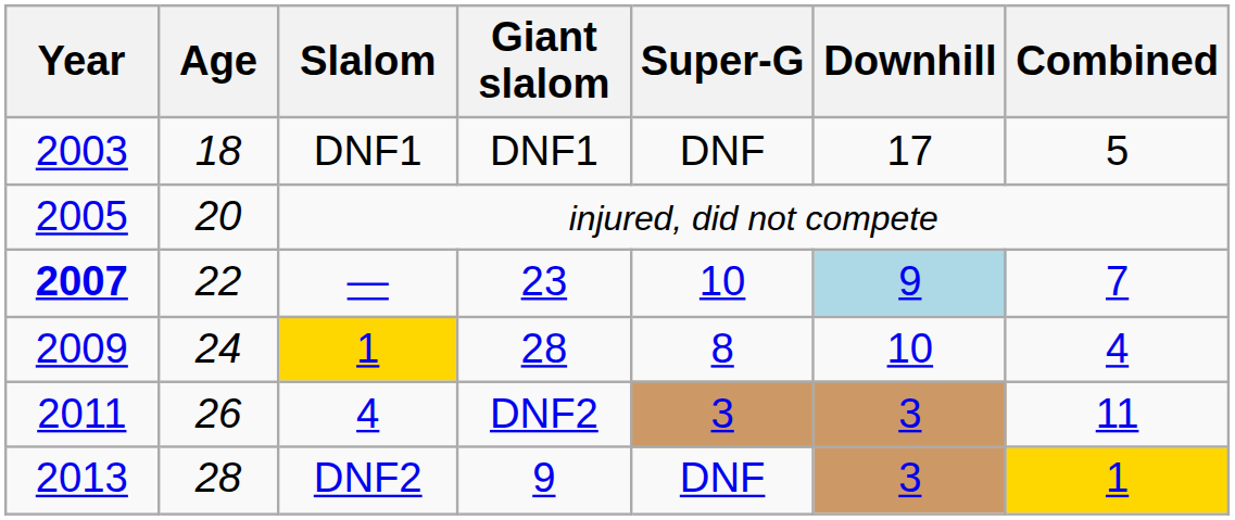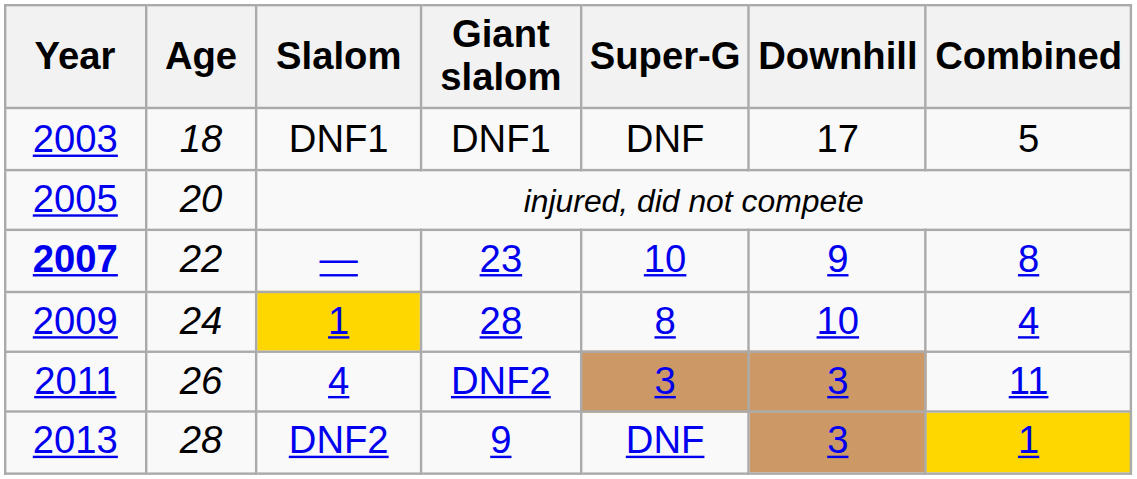— | Downhill: lightblue background -> no background
— | Combined: 7 -> 8
